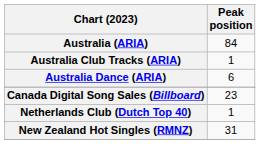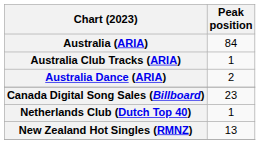Australia Dance (ARIA) | Peak position: 6 -> 2
New Zealand Hot Singles (RMNZ) | Peak position: 31 -> 13
